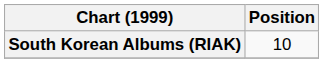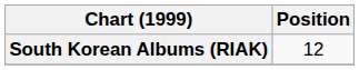South Korean Albums (RIAK) | Position: 10 -> 12
